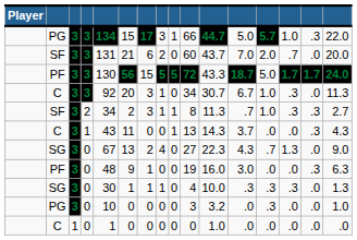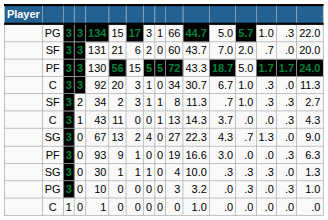PF / 0 | column 5: 48 -> 93
PF / 0 | column 11: 16.0 -> 16.6
PG / 0 | column 15: .0 -> .3
